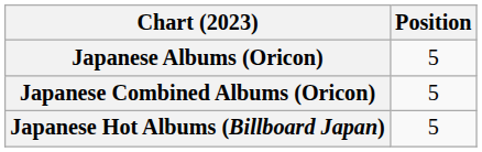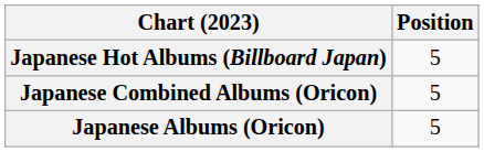rows swapped: Japanese Albums (Oricon) <-> Japanese Hot Albums (Billboard Japan)
